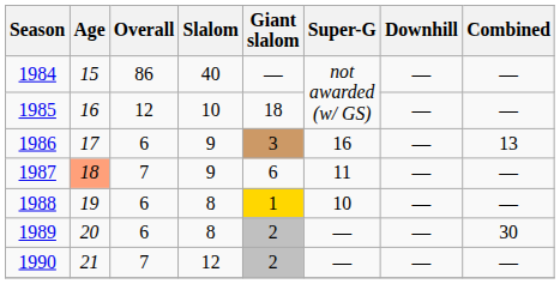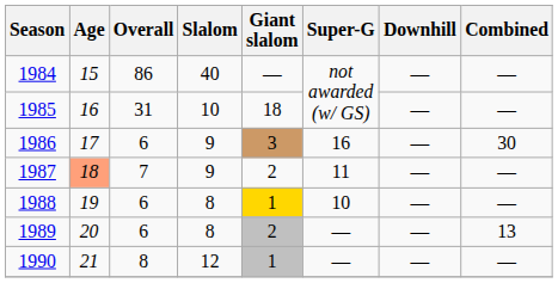1985 | Overall: 12 -> 31
1986 | Combined: 13 -> 30
1987 | Giant slalom: 6 -> 2
1989 | Combined: 30 -> 13
1990 | Overall: 7 -> 8
1990 | Giant slalom: 2 -> 1
